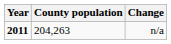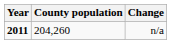n/a | County population: 204,263 -> 204,260
